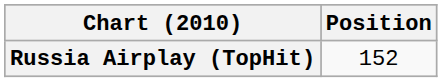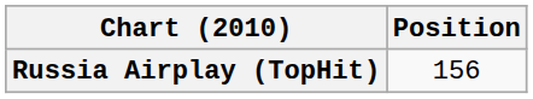Russia Airplay (TopHit) | Position: 152 -> 156
